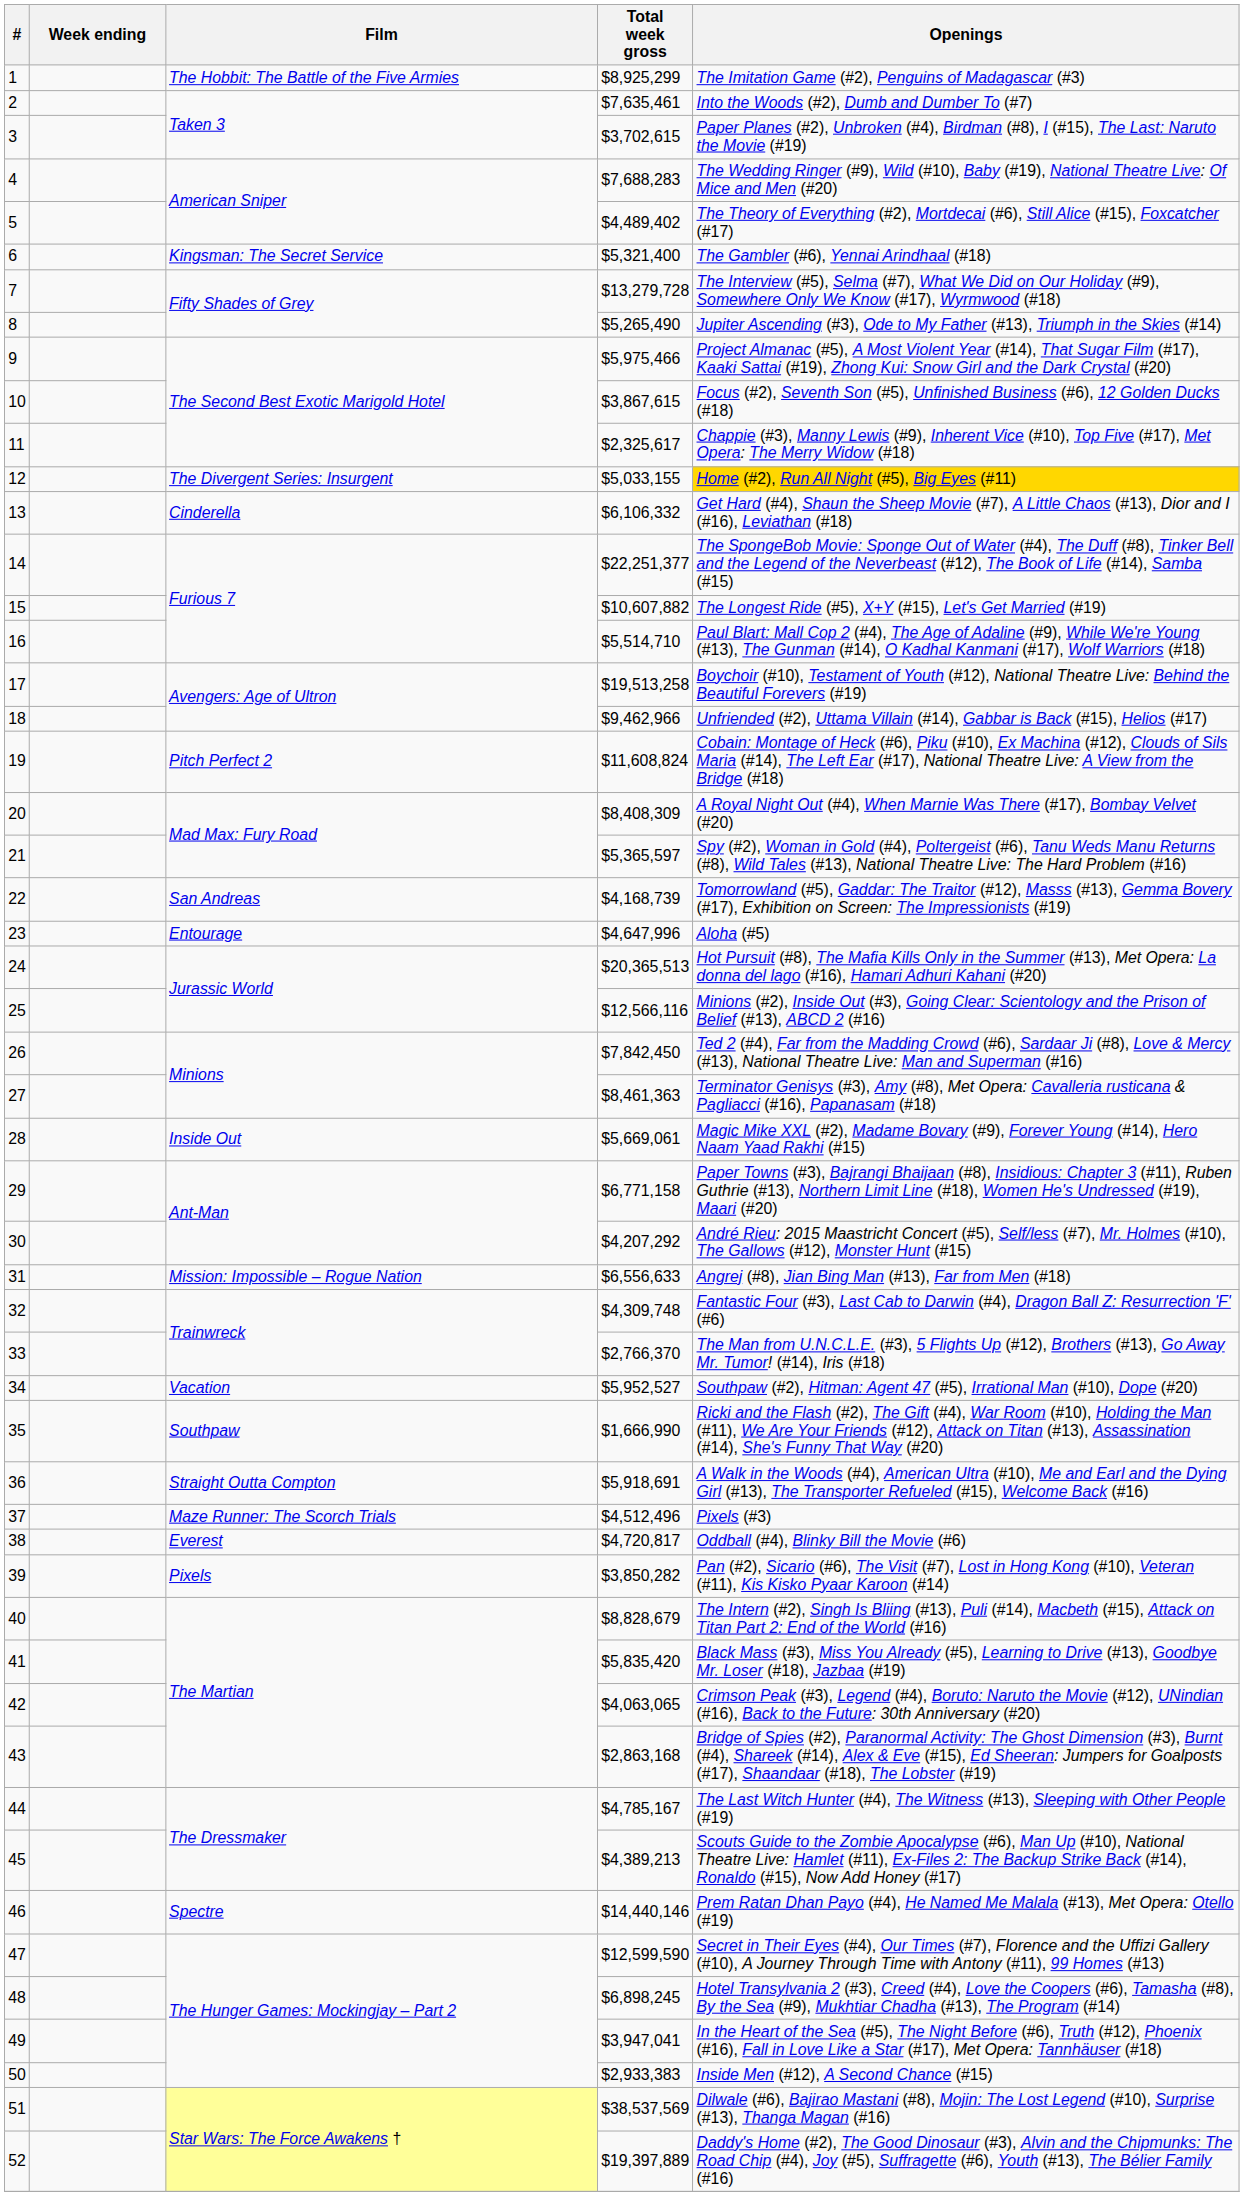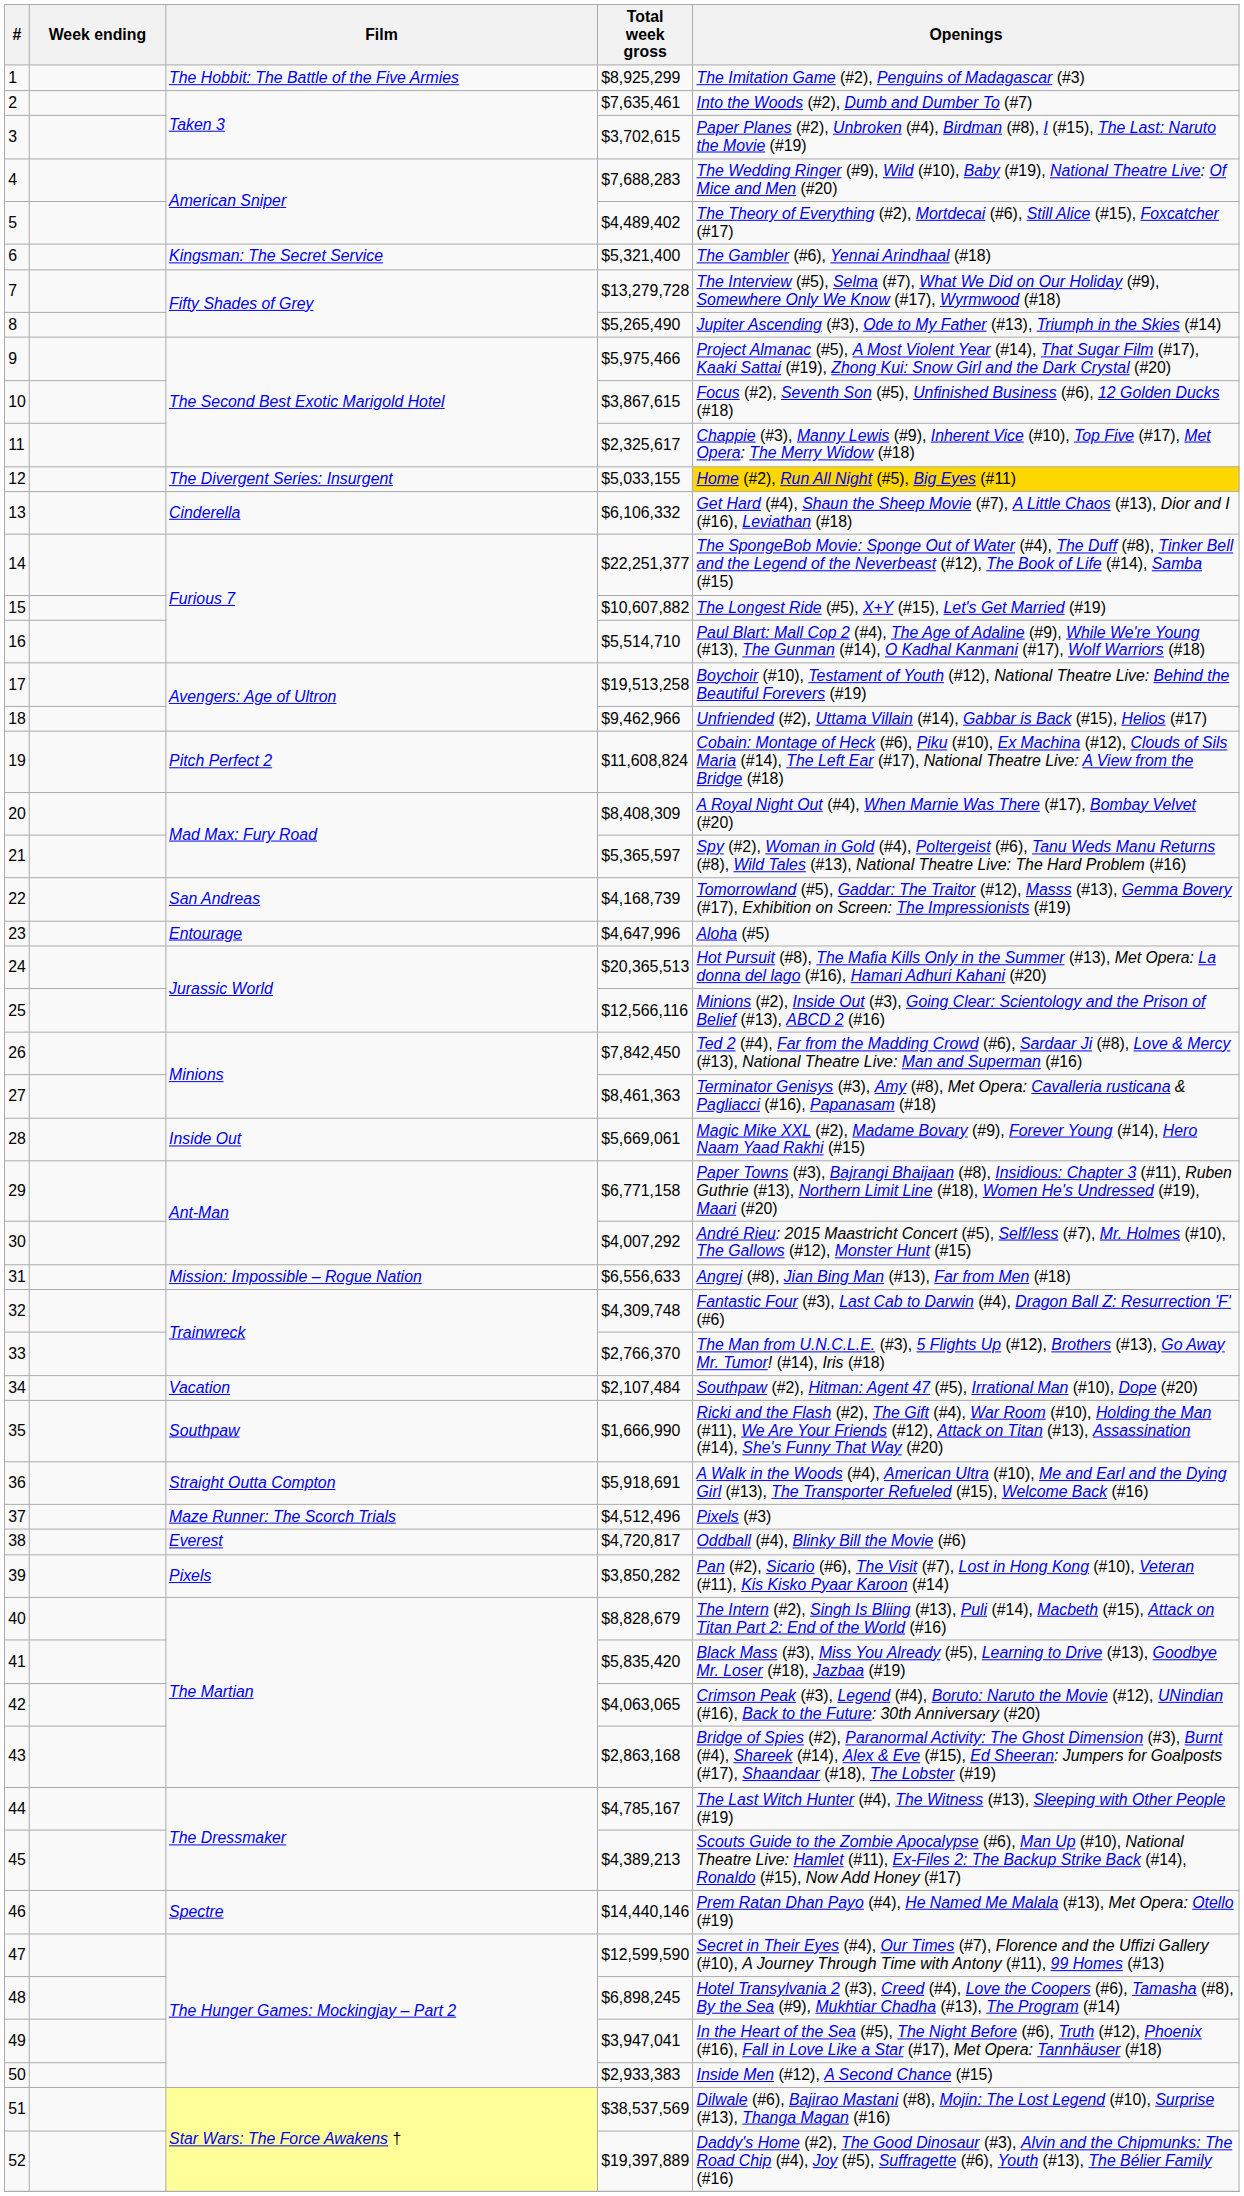30 | Total week gross: $4,207,292 -> $4,007,292
34 | Total week gross: $5,952,527 -> $2,107,484
